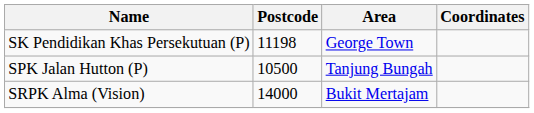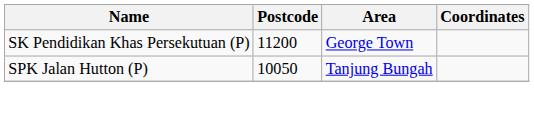SK Pendidikan Khas Persekutuan (P) | Postcode: 11198 -> 11200
SPK Jalan Hutton (P) | Postcode: 10500 -> 10050
- row: SRPK Alma (Vision) | 14000 | Bukit Mertajam
